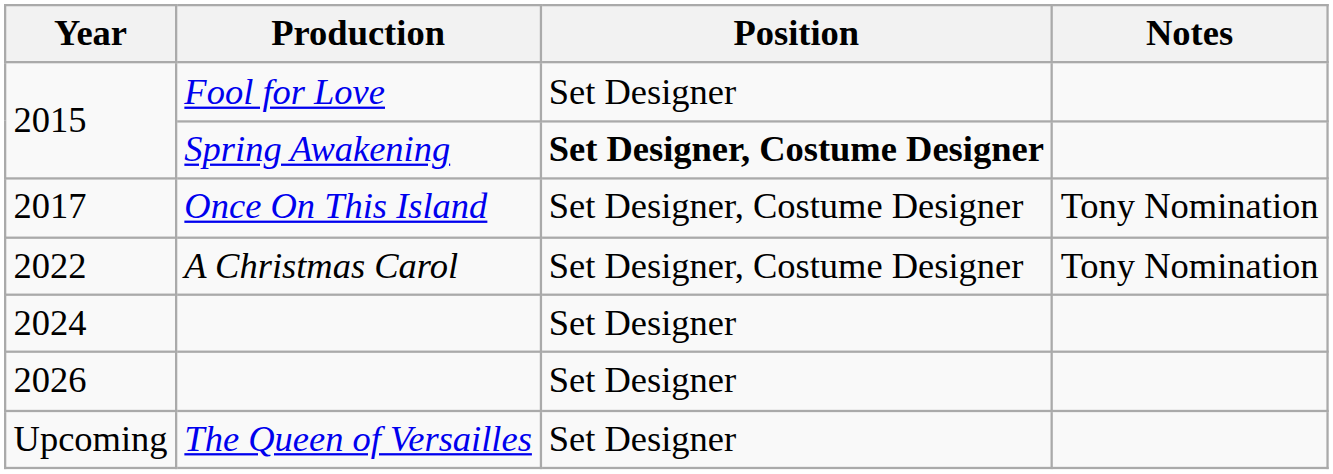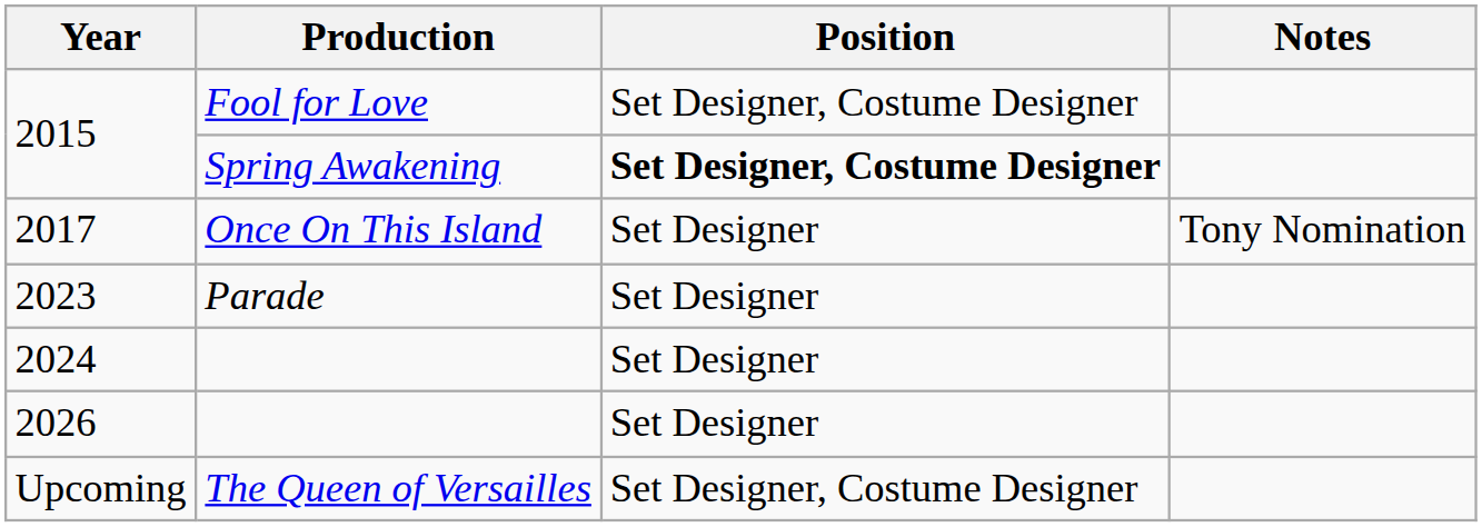2015 / Fool for Love | Position: Set Designer -> Set Designer, Costume Designer
2017 | Position: Set Designer, Costume Designer -> Set Designer
- row: 2022 | A Christmas Carol | Set Designer, Costume Designer | Tony Nomination
+ row: 2023 | Parade | Set Designer
Upcoming | Position: Set Designer -> Set Designer, Costume Designer
